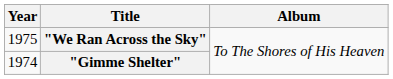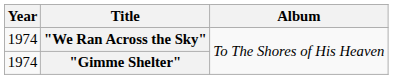"We Ran Across the Sky" | Year: 1975 -> 1974
